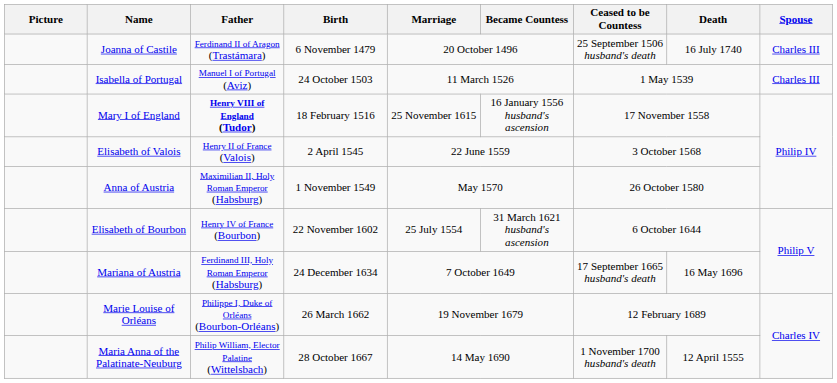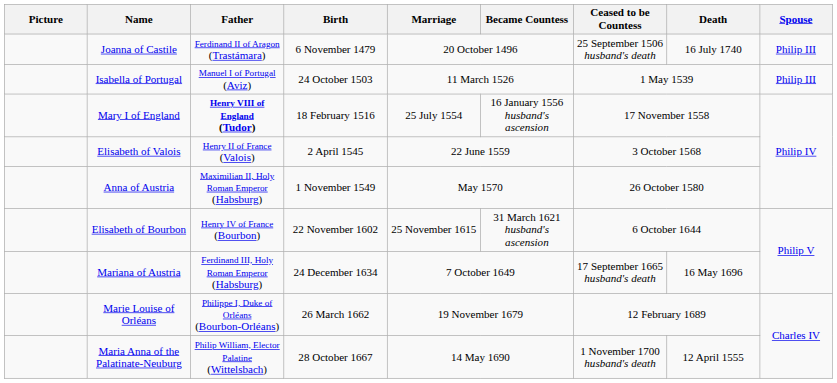Joanna of Castile | Spouse: Charles III -> Philip III
Isabella of Portugal | Spouse: Charles III -> Philip III
Mary I of England | Marriage: 25 November 1615 -> 25 July 1554
Elisabeth of Bourbon | Marriage: 25 July 1554 -> 25 November 1615
